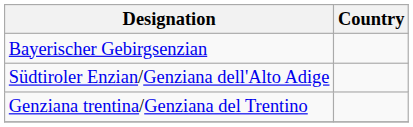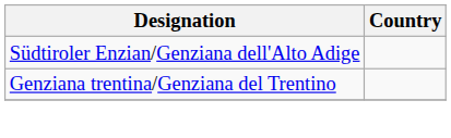- row: Bayerischer Gebirgsenzian
